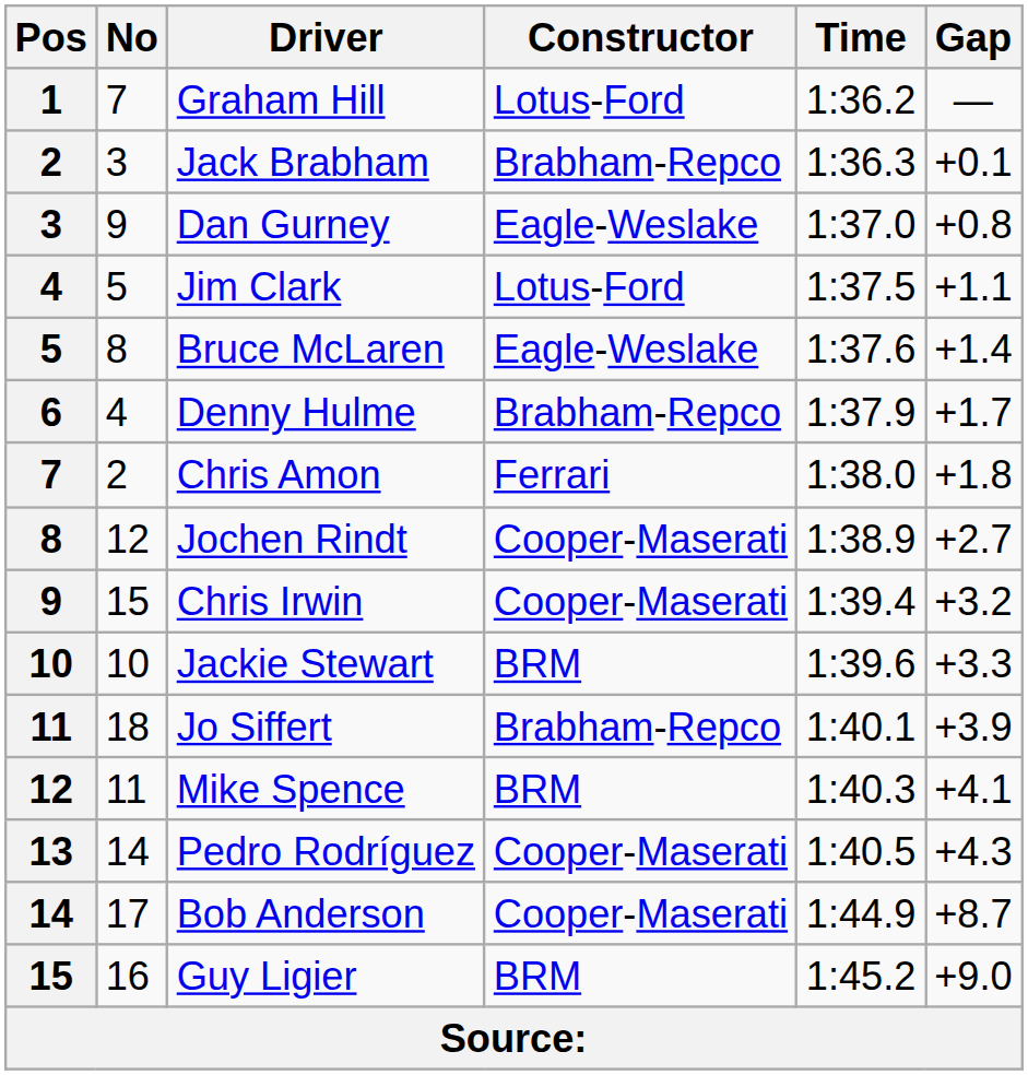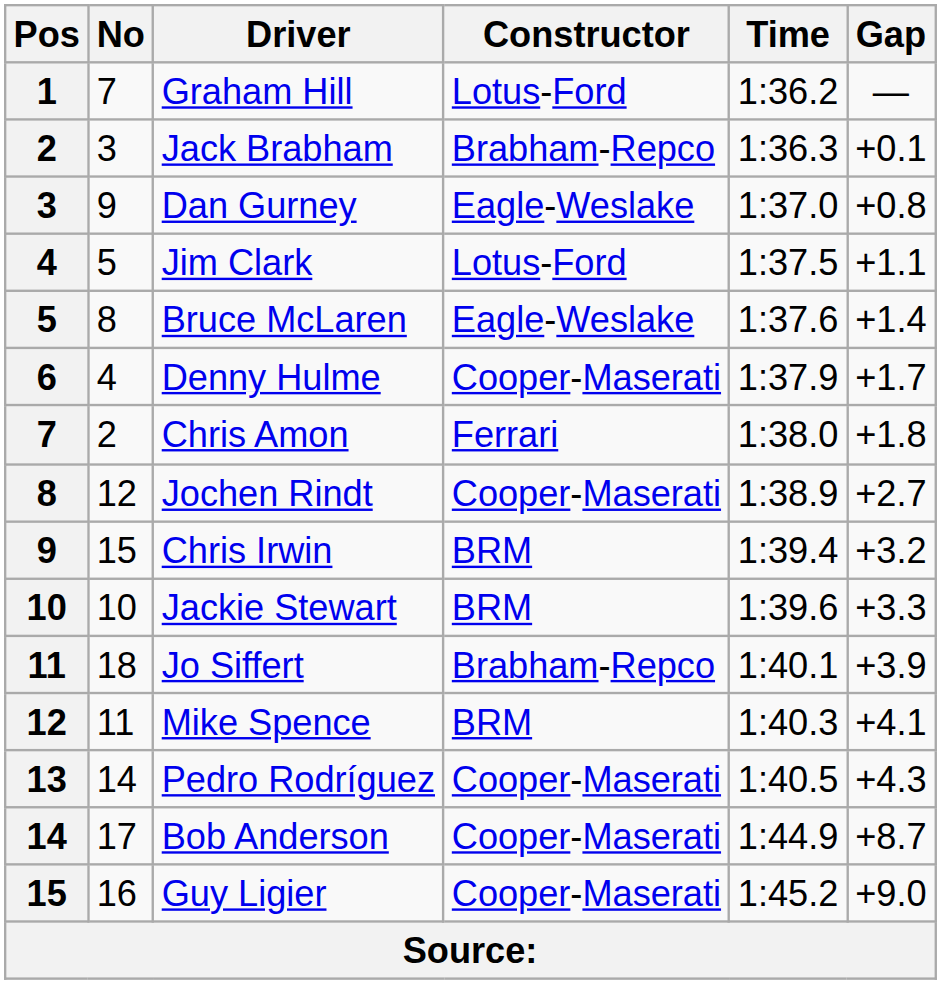Denny Hulme | Constructor: Brabham-Repco -> Cooper-Maserati
Chris Irwin | Constructor: Cooper-Maserati -> BRM
Guy Ligier | Constructor: BRM -> Cooper-Maserati
